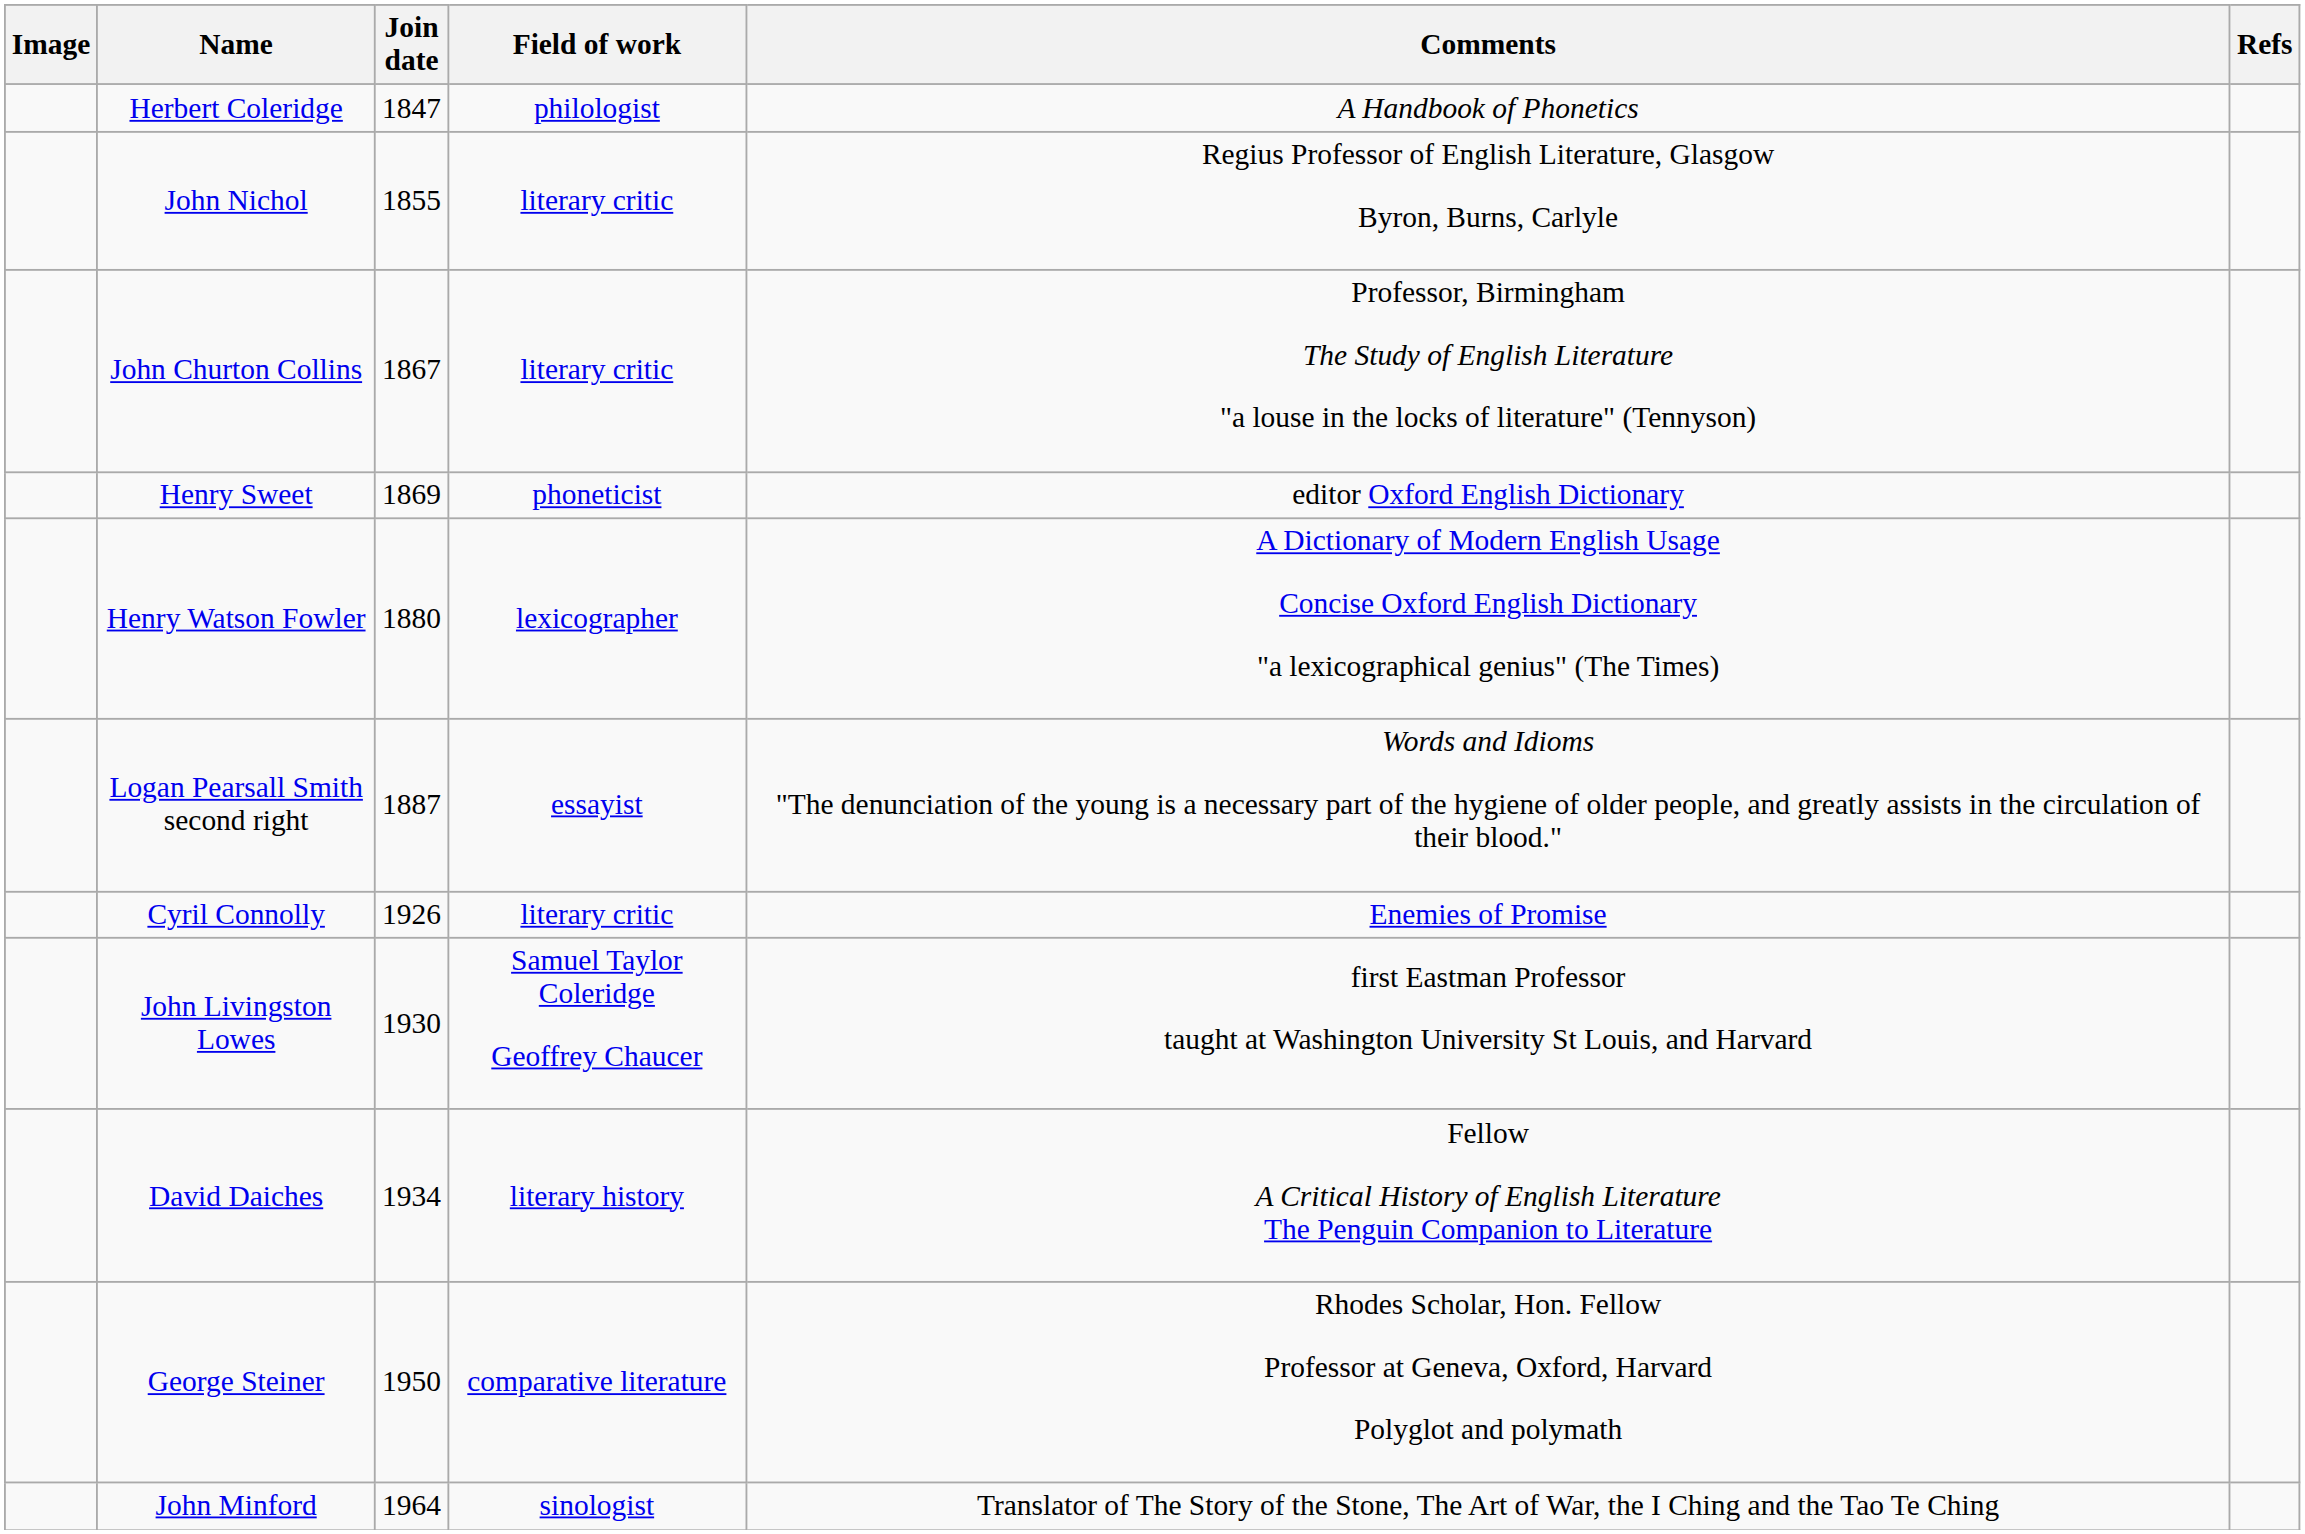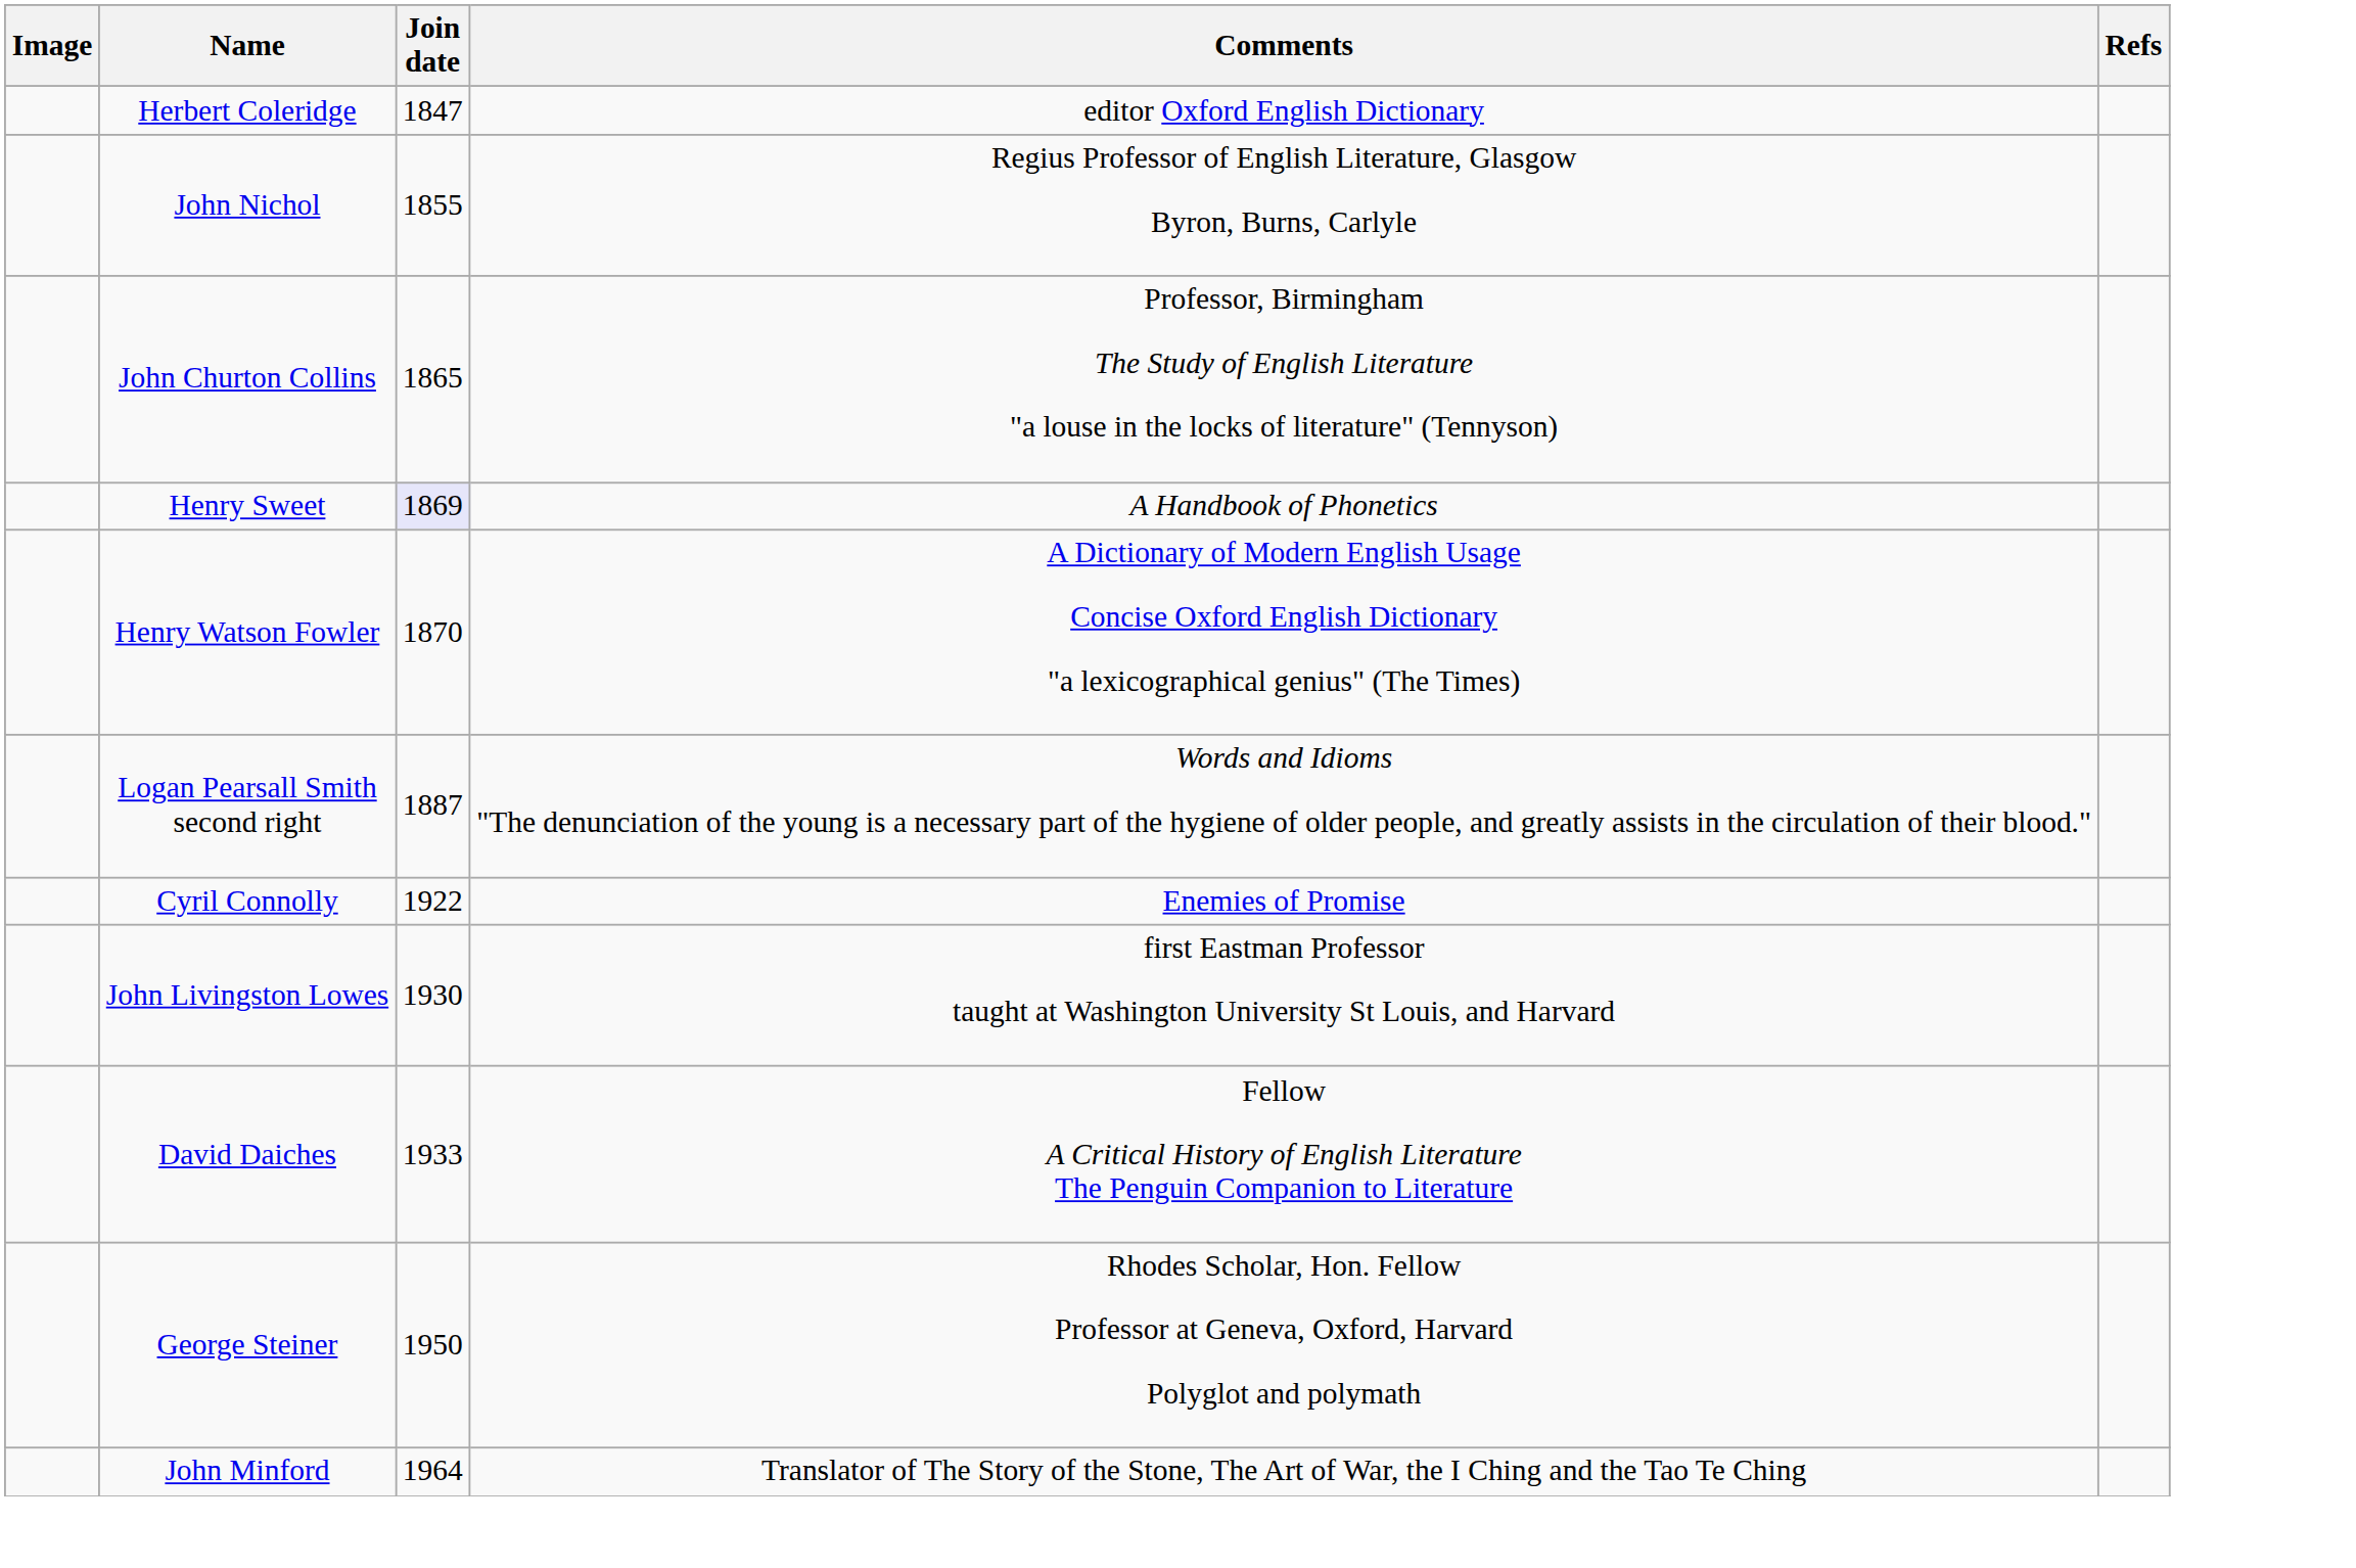- column: Field of work | philologist | literary critic | literary critic | phoneticist | lexicographer | essayist | literary critic | Samuel Taylor Coleridge Geoffrey Chaucer | literary history | comparative literature | sinologist
Herbert Coleridge | Comments: A Handbook of Phonetics -> editor Oxford English Dictionary
John Churton Collins | Join date: 1867 -> 1865
Henry Sweet | Join date: no background -> lavender background
Henry Sweet | Comments: editor Oxford English Dictionary -> A Handbook of Phonetics
Henry Watson Fowler | Join date: 1880 -> 1870
Cyril Connolly | Join date: 1926 -> 1922
David Daiches | Join date: 1934 -> 1933
